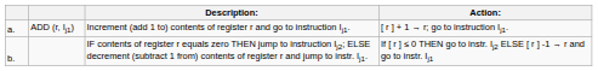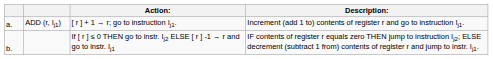columns swapped: Action: <-> Description:
